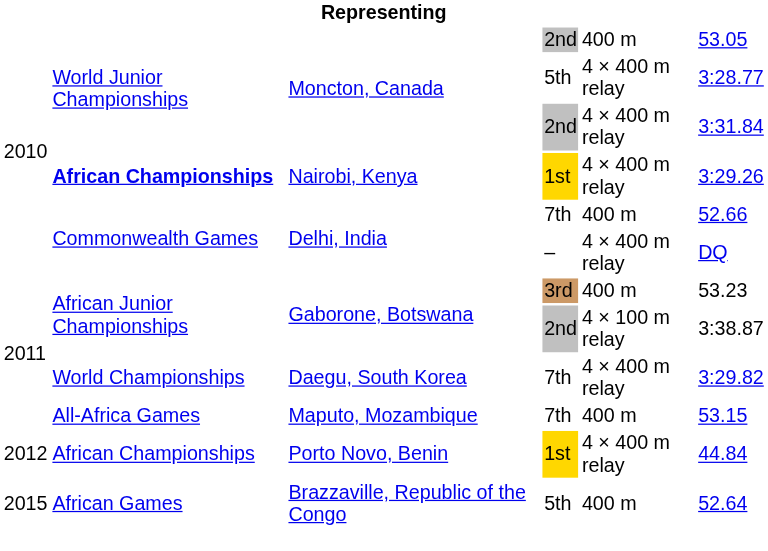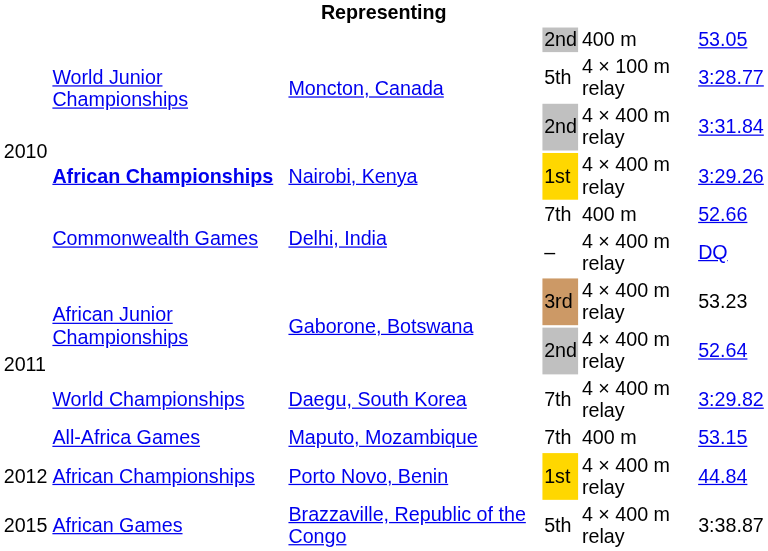Moncton, Canada / 5th | column 5: 4 × 400 m relay -> 4 × 100 m relay
Gaborone, Botswana / 3rd | column 5: 400 m -> 4 × 400 m relay
Gaborone, Botswana / 2nd | column 5: 4 × 100 m relay -> 4 × 400 m relay
Gaborone, Botswana / 2nd | column 6: 3:38.87 -> 52.64
Brazzaville, Republic of the Congo | column 5: 400 m -> 4 × 400 m relay
Brazzaville, Republic of the Congo | column 6: 52.64 -> 3:38.87
